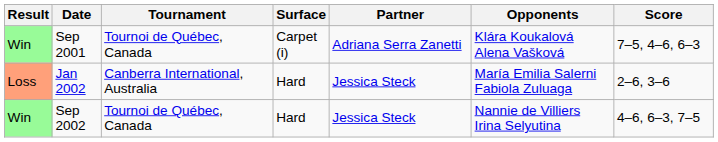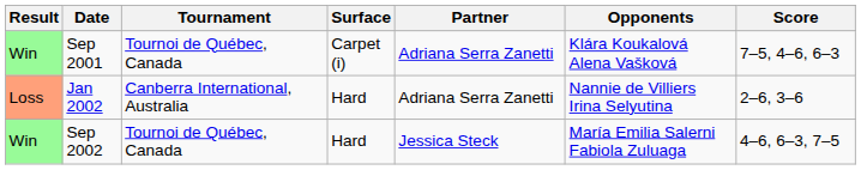Jan 2002 | Partner: Jessica Steck -> Adriana Serra Zanetti
Jan 2002 | Opponents: María Emilia Salerni Fabiola Zuluaga -> Nannie de Villiers Irina Selyutina
Sep 2002 | Opponents: Nannie de Villiers Irina Selyutina -> María Emilia Salerni Fabiola Zuluaga
